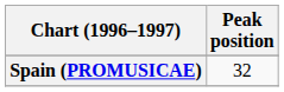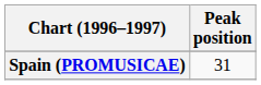Spain (PROMUSICAE) | Peak position: 32 -> 31
